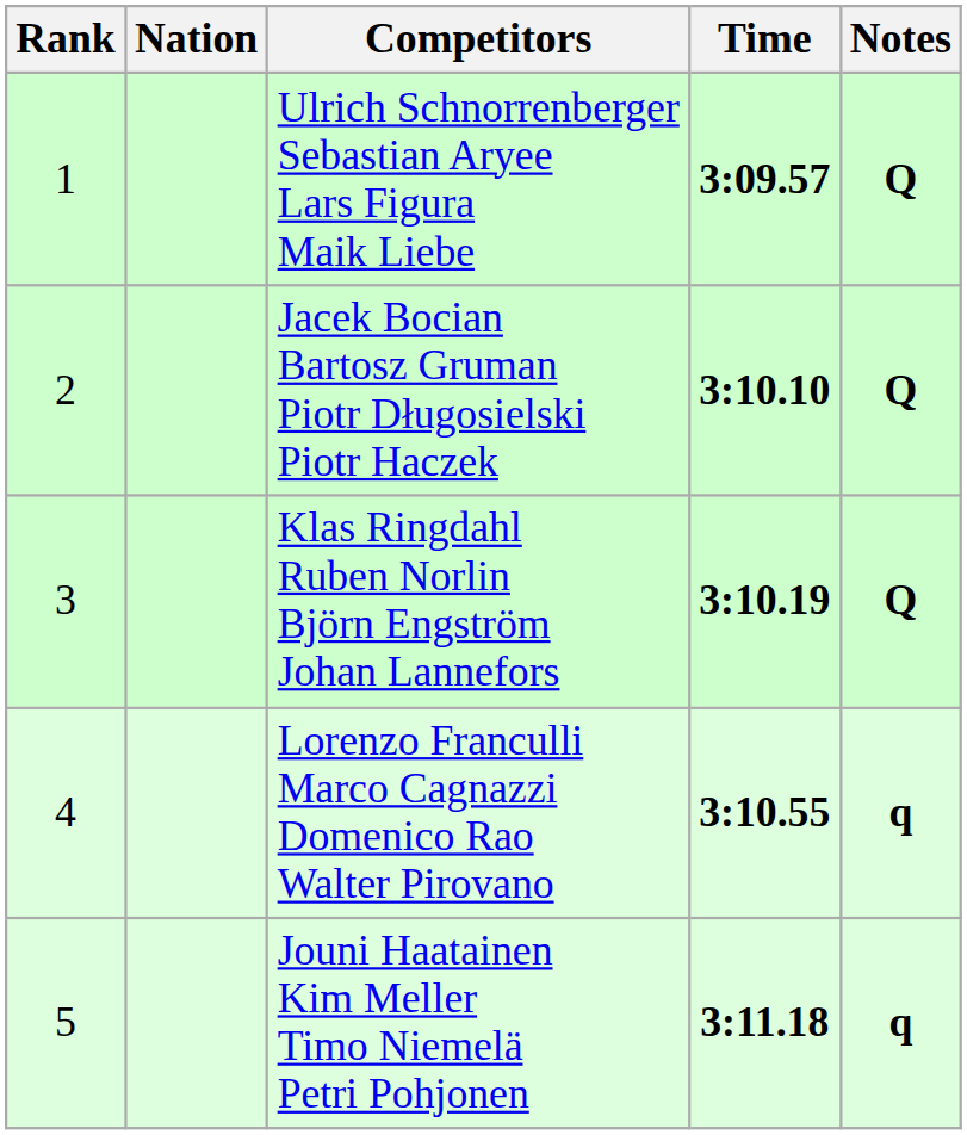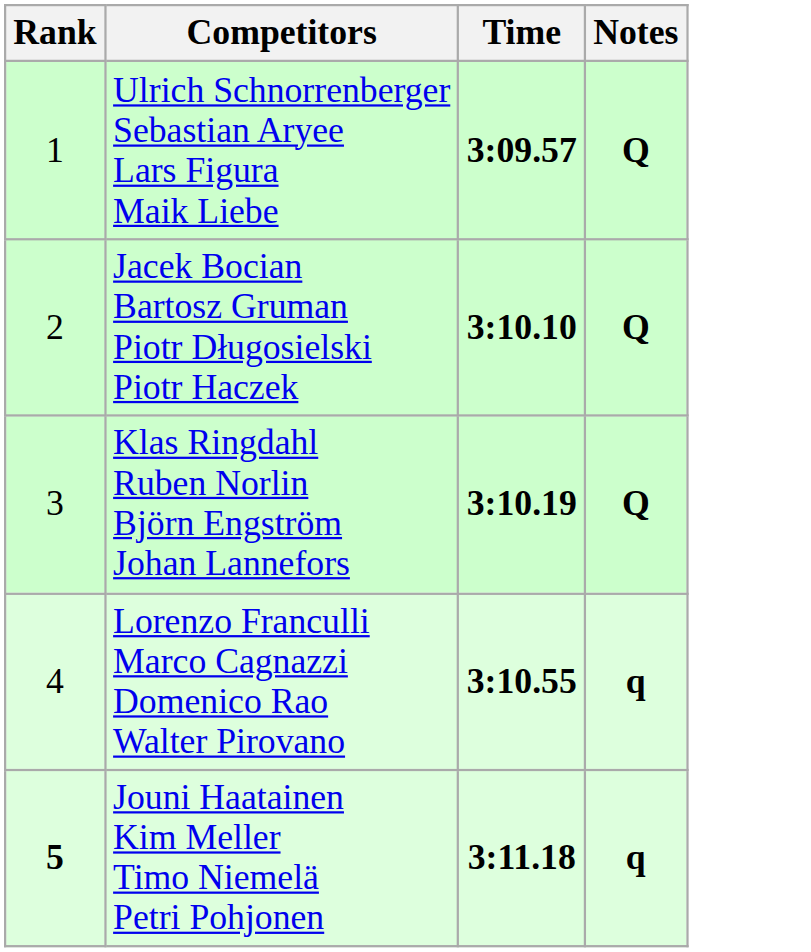- column: Nation
Jouni Haatainen Kim Meller Timo Niemelä Petri Pohjonen | Rank: normal -> bold
